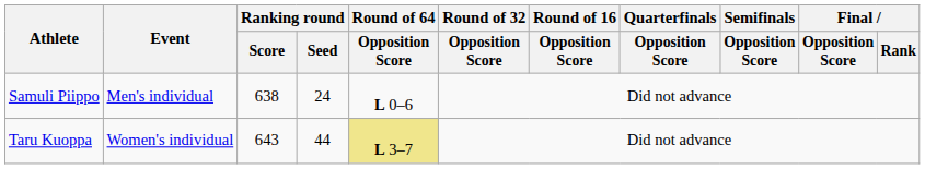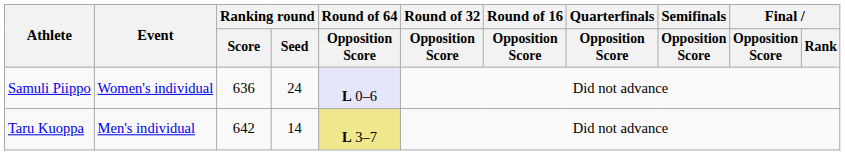Samuli Piippo | Event: Men's individual -> Women's individual
Samuli Piippo | Ranking round / Score: 638 -> 636
Samuli Piippo | Round of 64 / Opposition Score: no background -> lavender background
Taru Kuoppa | Event: Women's individual -> Men's individual
Taru Kuoppa | Ranking round / Score: 643 -> 642
Taru Kuoppa | Ranking round / Seed: 44 -> 14
